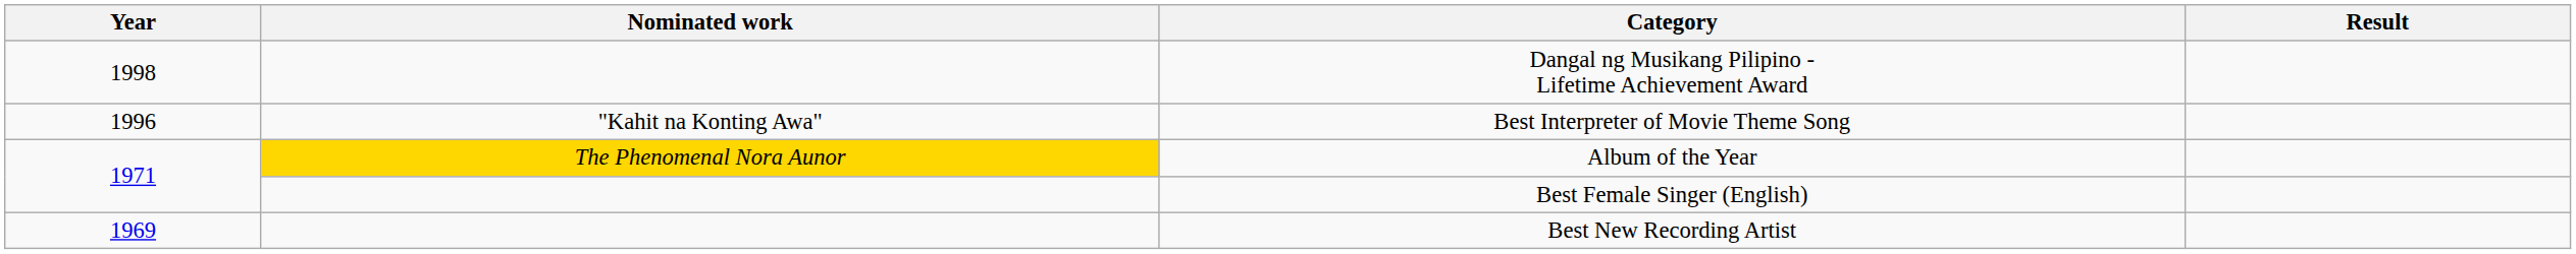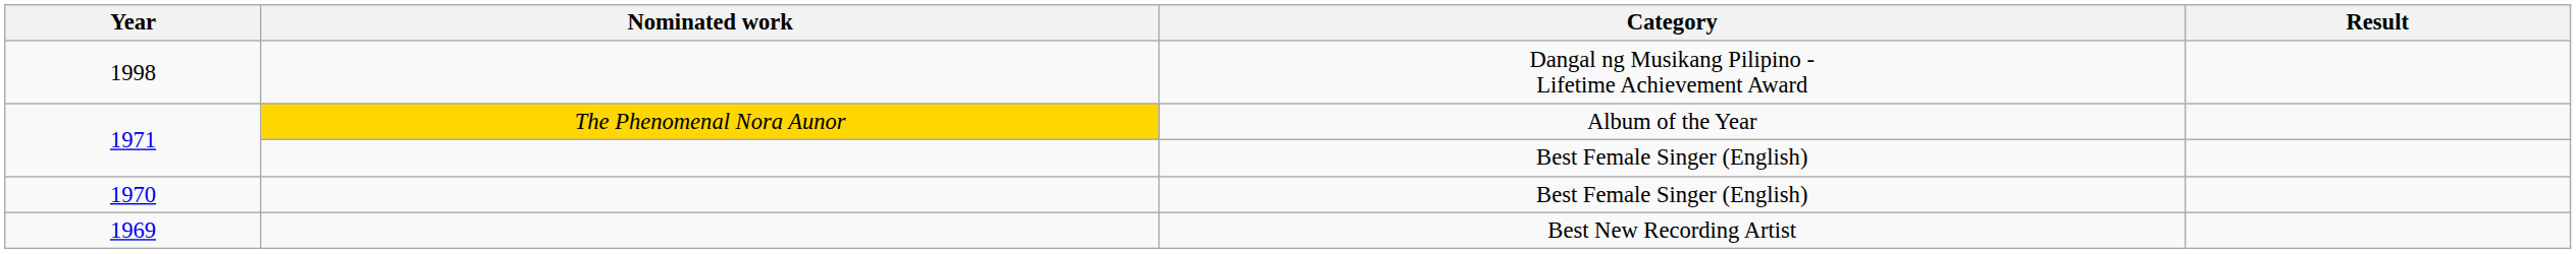- row: 1996 | "Kahit na Konting Awa" | Best Interpreter of Movie Theme Song
+ row: 1970 | Best Female Singer (English)
